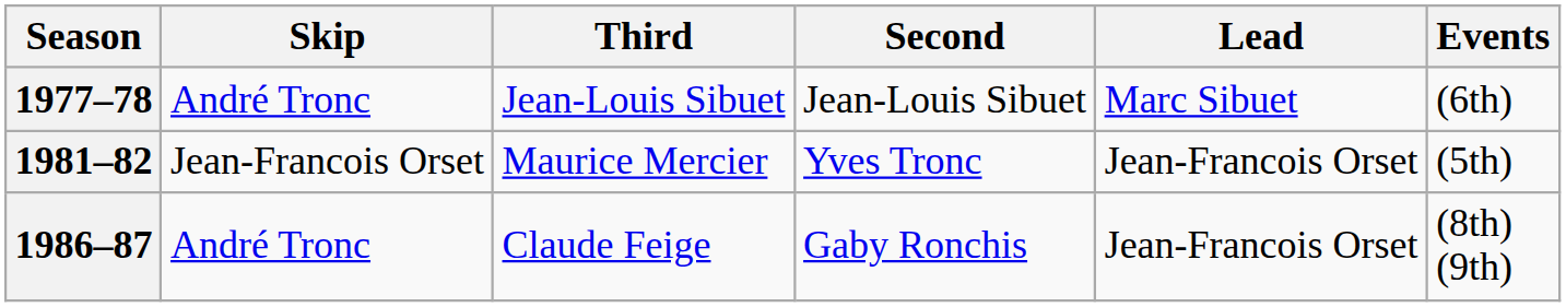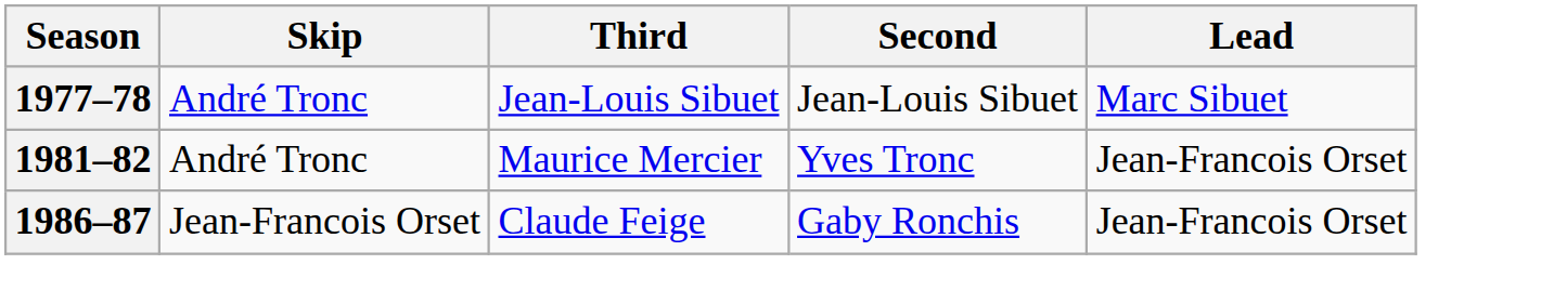- column: Events | (6th) | (5th) | (8th) (9th)
1981–82 | Skip: Jean-Francois Orset -> André Tronc
1986–87 | Skip: André Tronc -> Jean-Francois Orset
